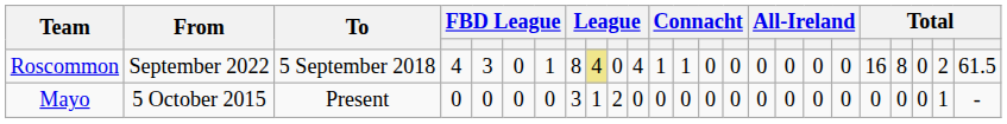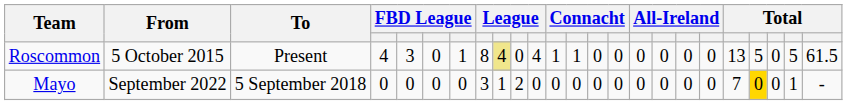Roscommon | From: September 2022 -> 5 October 2015
Roscommon | To: 5 September 2018 -> Present
Roscommon | column 20: 16 -> 13
Roscommon | column 21: 8 -> 5
Roscommon | column 23: 2 -> 5
Mayo | From: 5 October 2015 -> September 2022
Mayo | To: Present -> 5 September 2018
Mayo | column 20: 0 -> 7
Mayo | column 21: no background -> gold background
